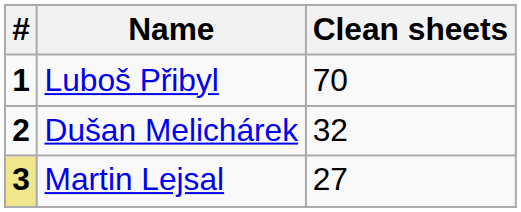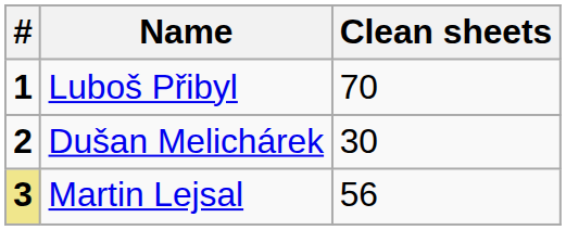Dušan Melichárek | Clean sheets: 32 -> 30
Martin Lejsal | Clean sheets: 27 -> 56
